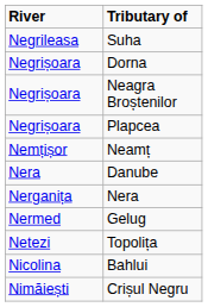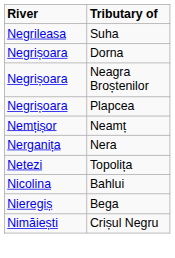- row: Nera | Danube
- row: Nermed | Gelug
+ row: Nieregiș | Bega
